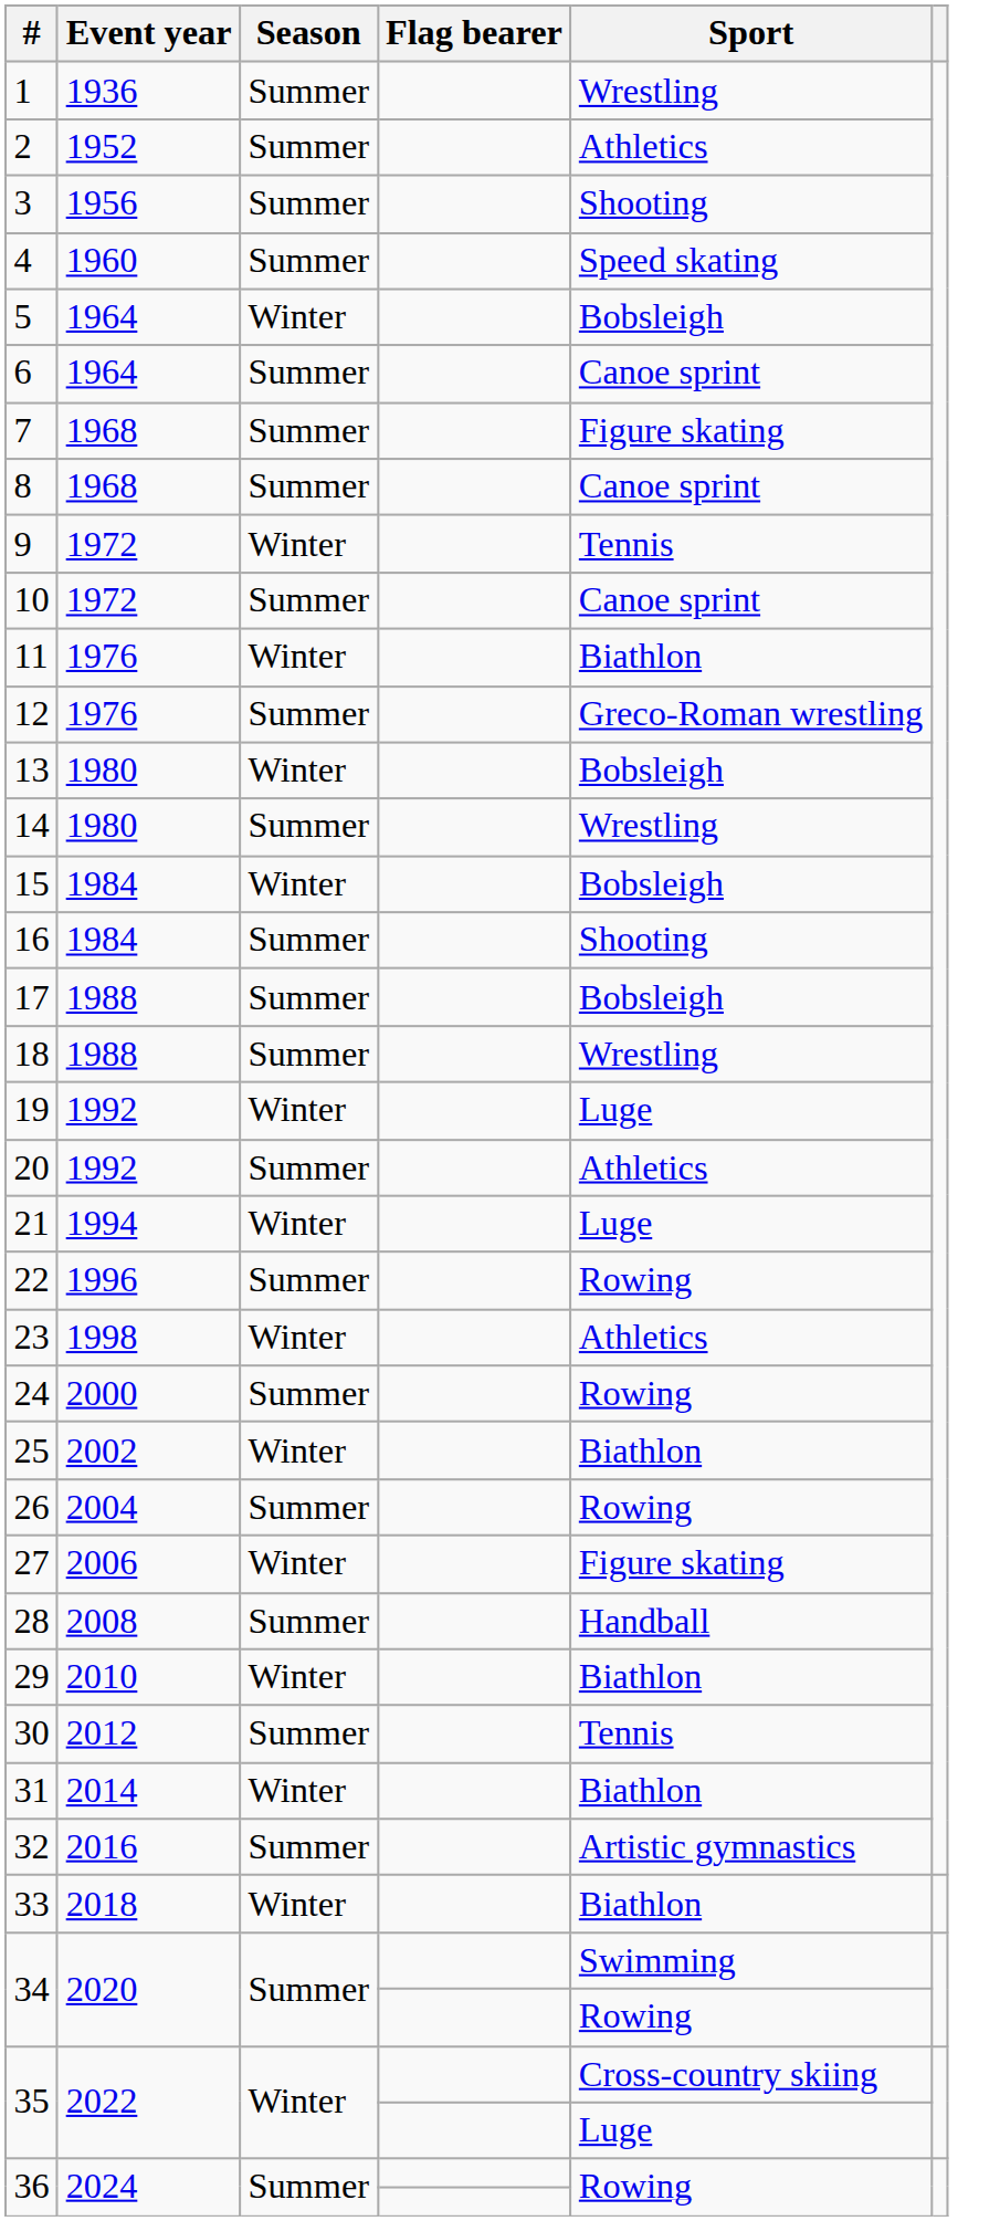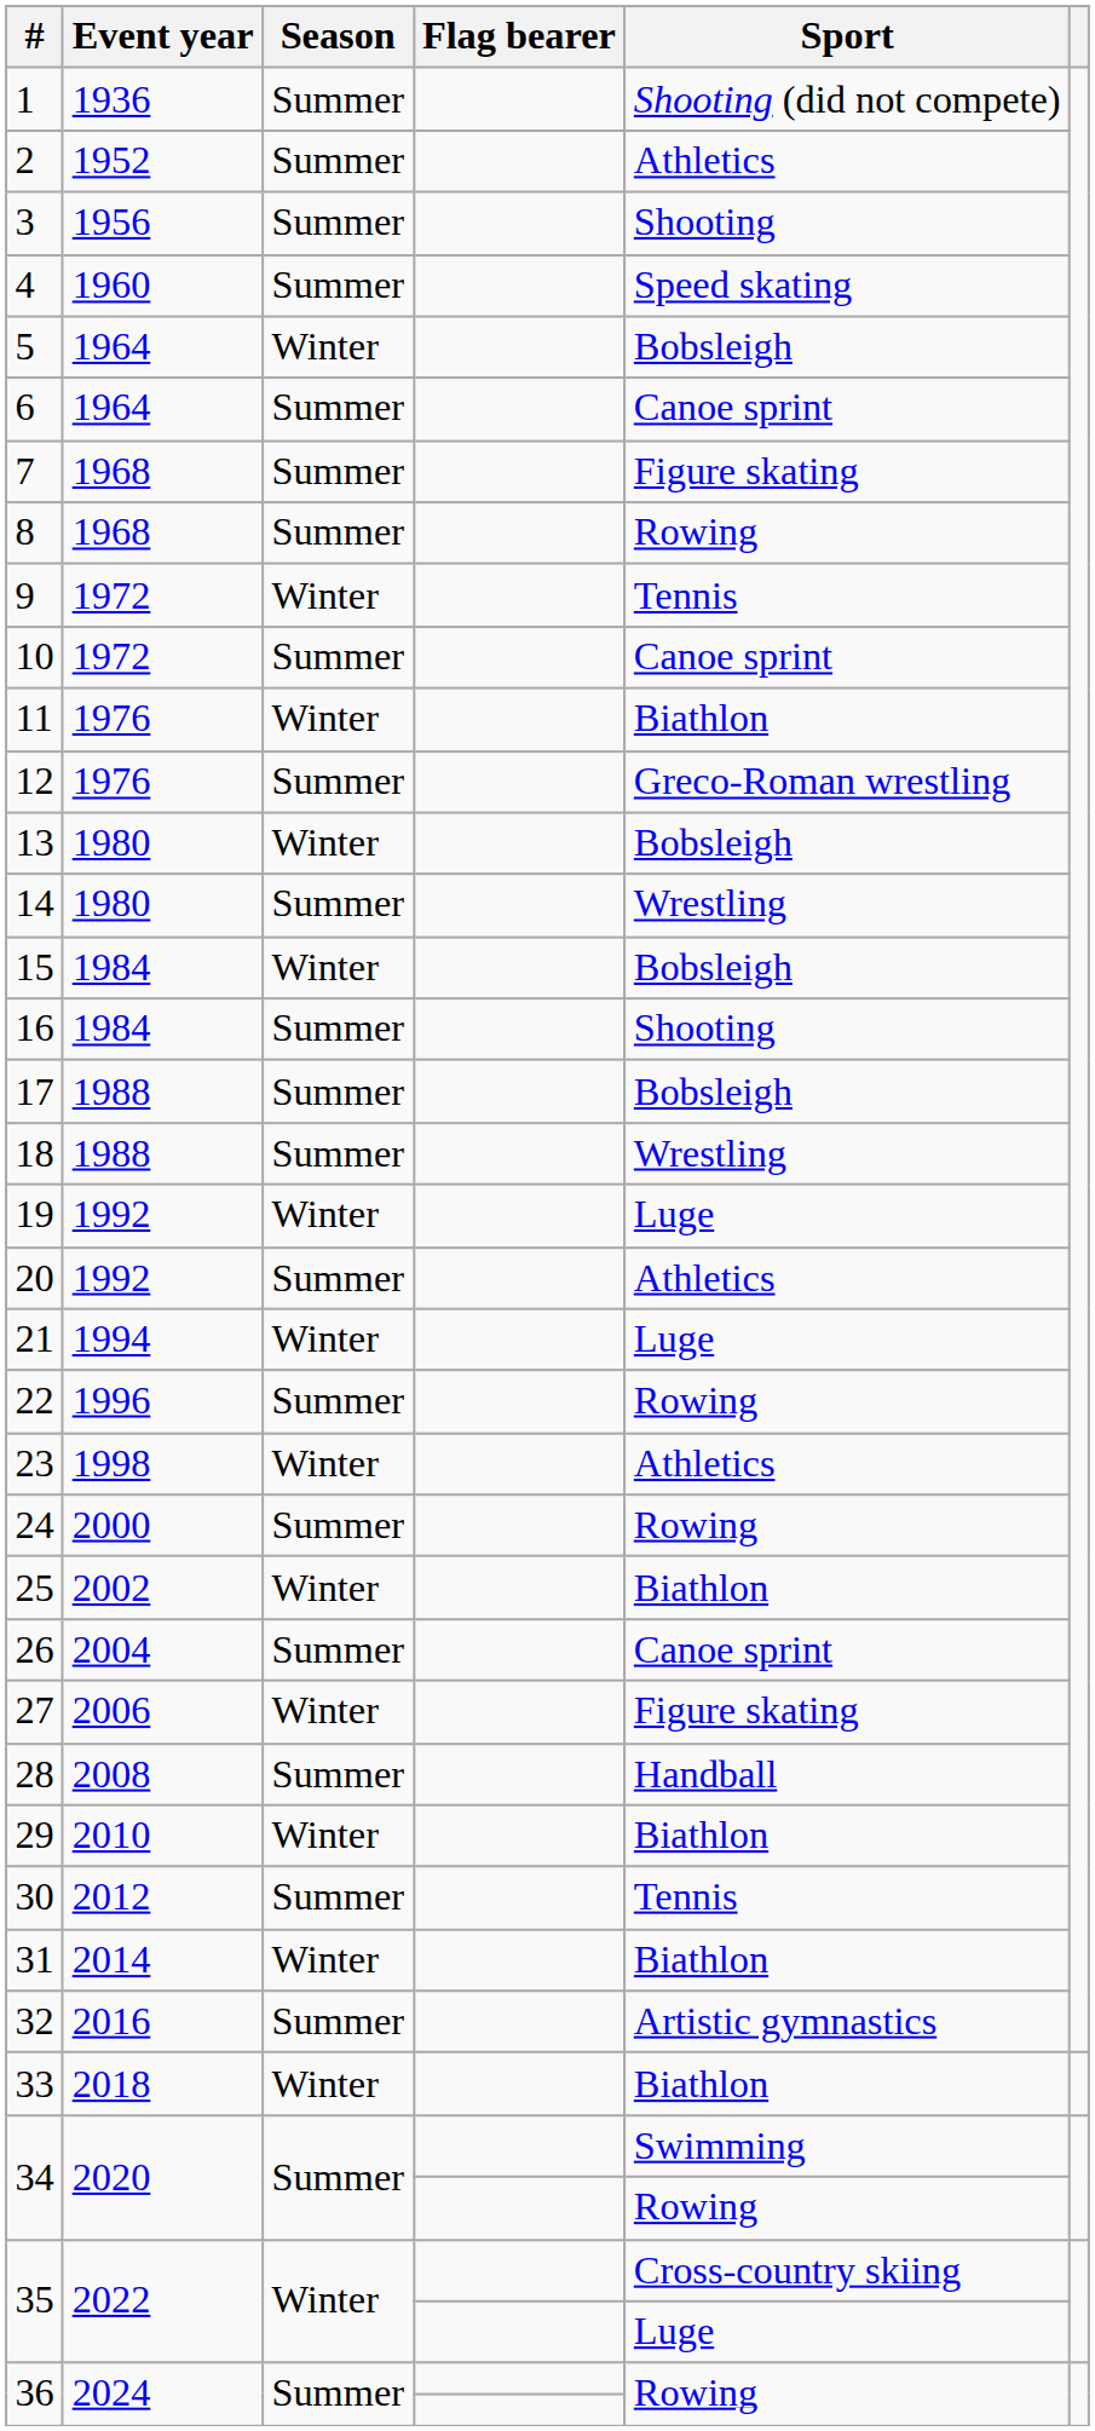1 | Sport: Wrestling -> Shooting (did not compete)
8 | Sport: Canoe sprint -> Rowing
26 | Sport: Rowing -> Canoe sprint
